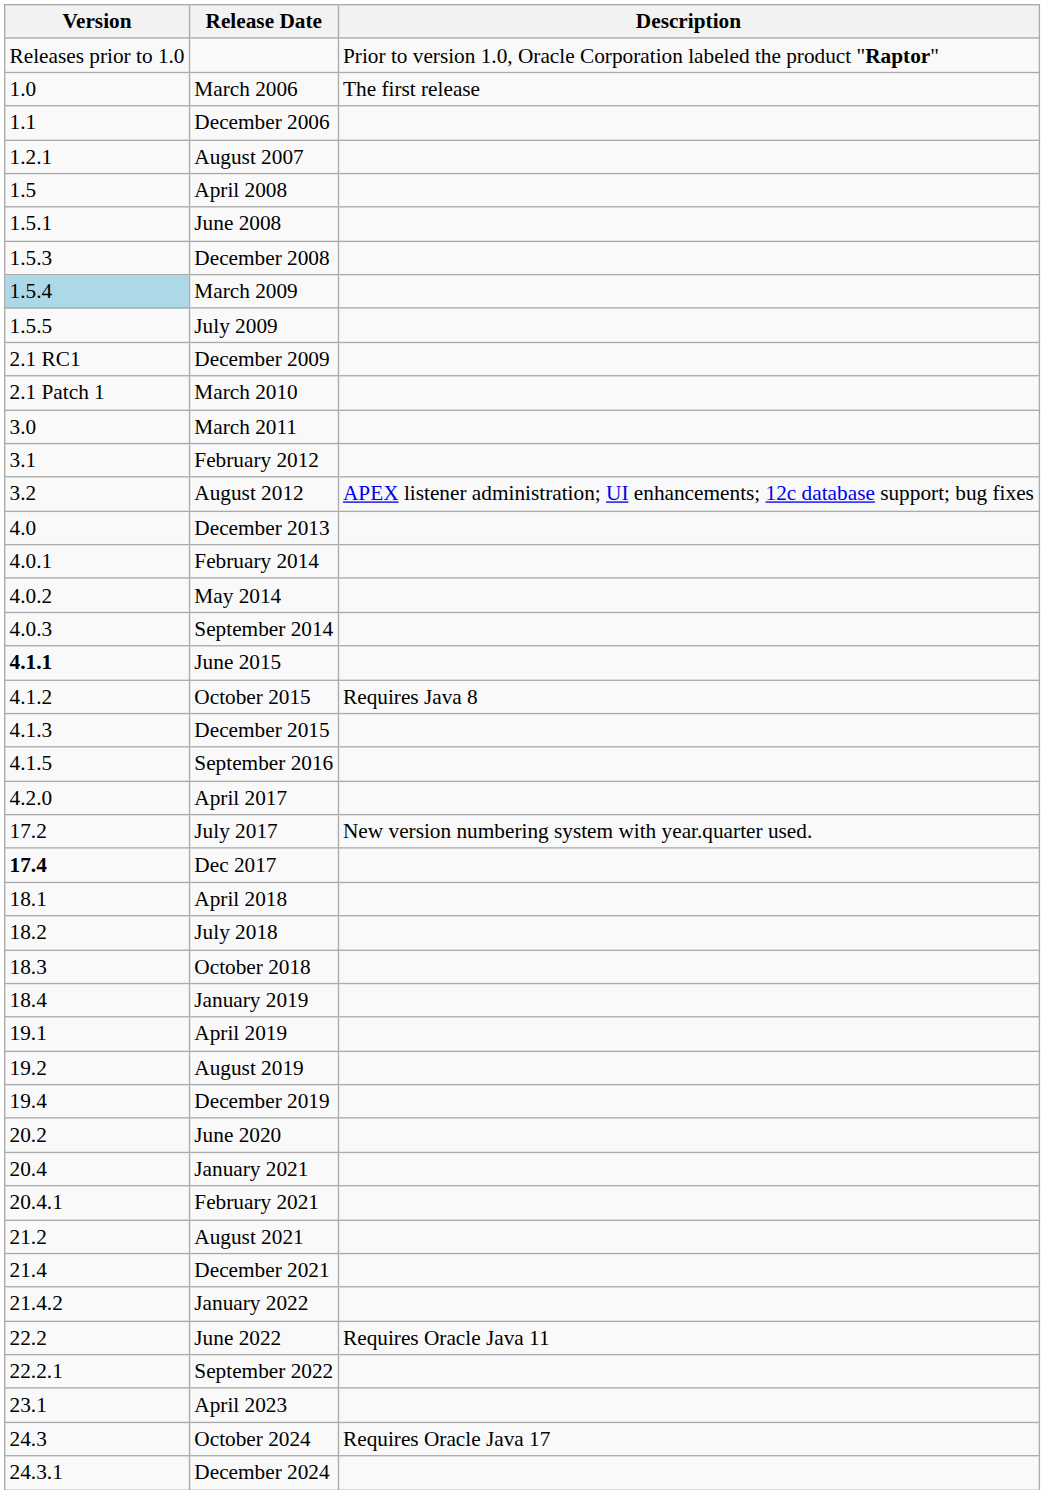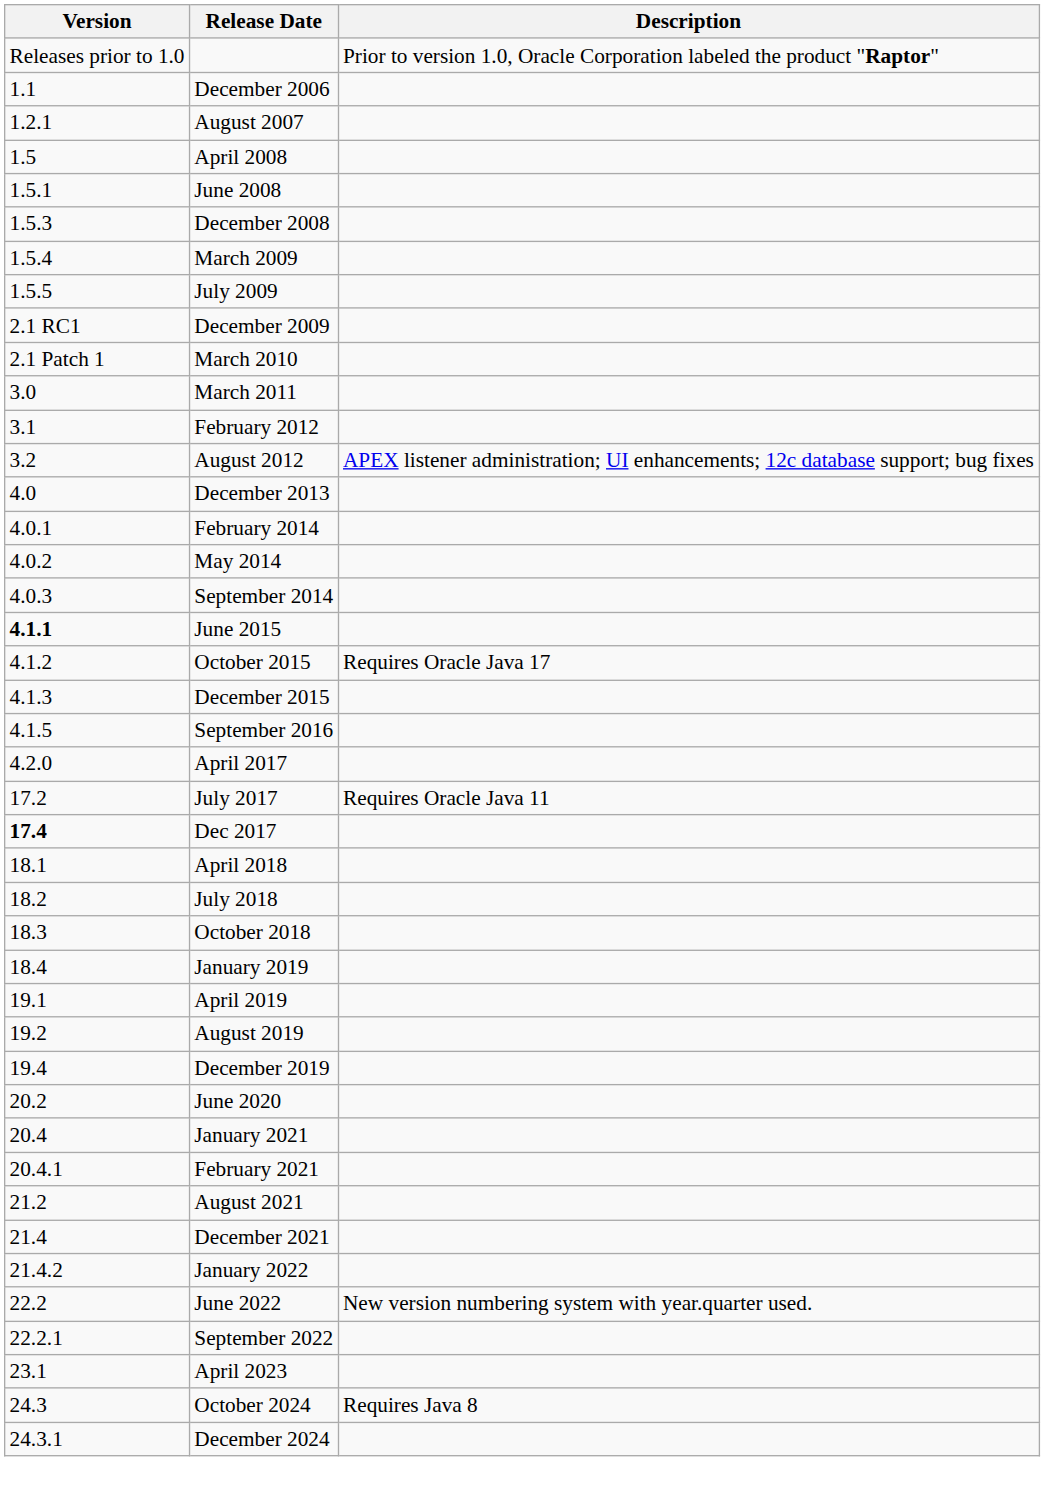- row: 1.0 | March 2006 | The first release
March 2009 | Version: lightblue background -> no background
October 2015 | Description: Requires Java 8 -> Requires Oracle Java 17
July 2017 | Description: New version numbering system with year.quarter used. -> Requires Oracle Java 11
June 2022 | Description: Requires Oracle Java 11 -> New version numbering system with year.quarter used.
October 2024 | Description: Requires Oracle Java 17 -> Requires Java 8
